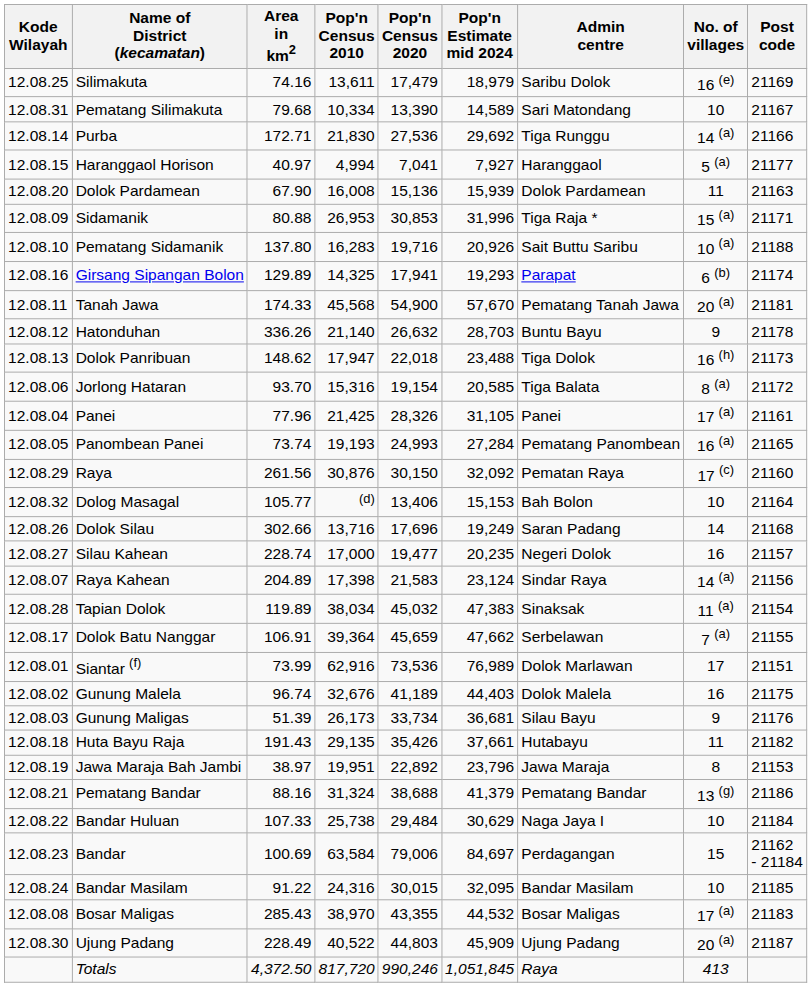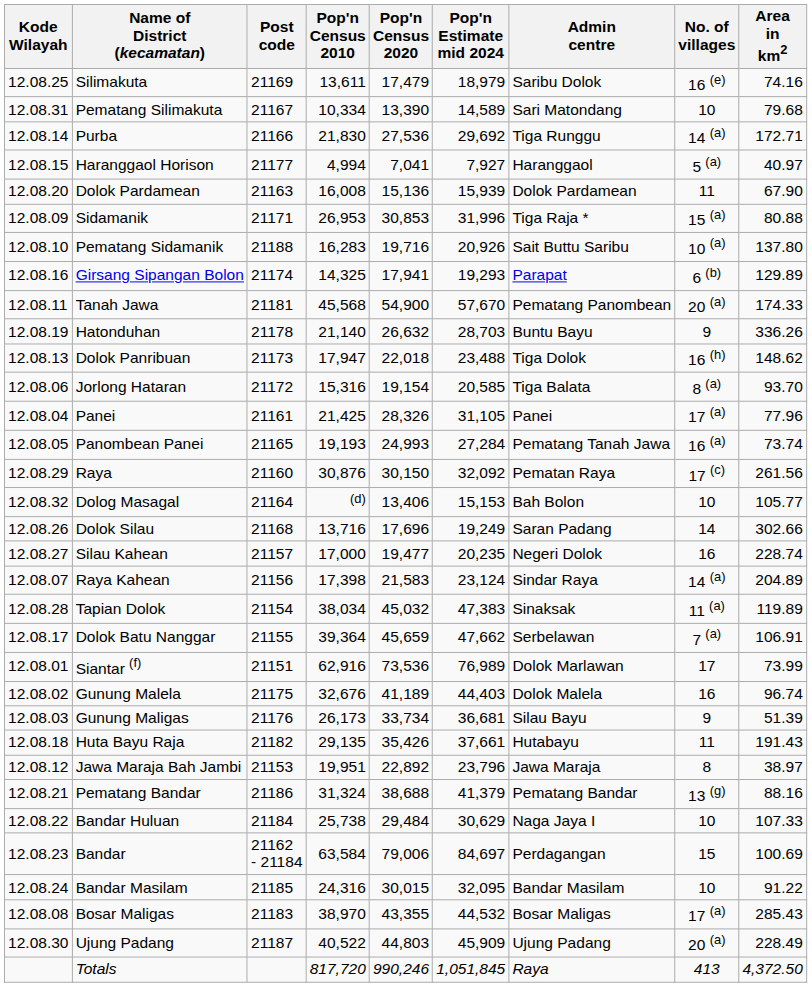columns swapped: Area in km2 <-> Post code
Tanah Jawa | Admin centre: Pematang Tanah Jawa -> Pematang Panombean
Hatonduhan | Kode Wilayah: 12.08.12 -> 12.08.19
Panombean Panei | Admin centre: Pematang Panombean -> Pematang Tanah Jawa
Jawa Maraja Bah Jambi | Kode Wilayah: 12.08.19 -> 12.08.12
